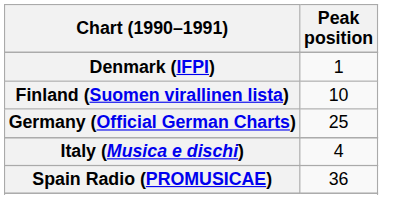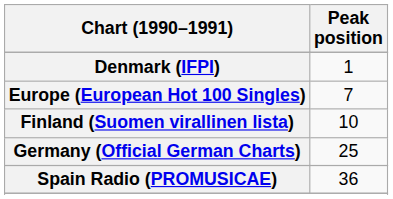+ row: Europe (European Hot 100 Singles) | 7
- row: Italy (Musica e dischi) | 4
